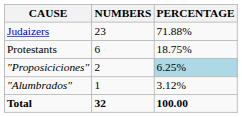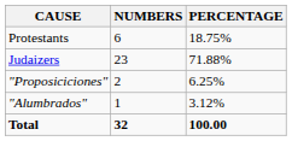rows swapped: Judaizers <-> Protestants
"Proposiciciones" | PERCENTAGE: lightblue background -> no background
